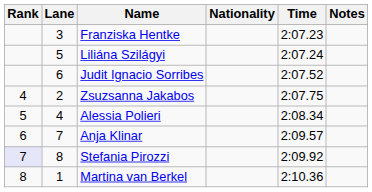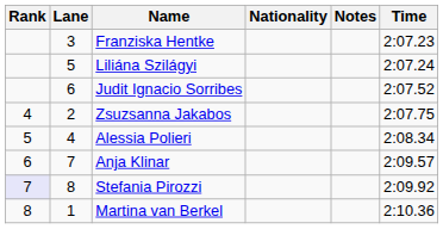columns swapped: Time <-> Notes
